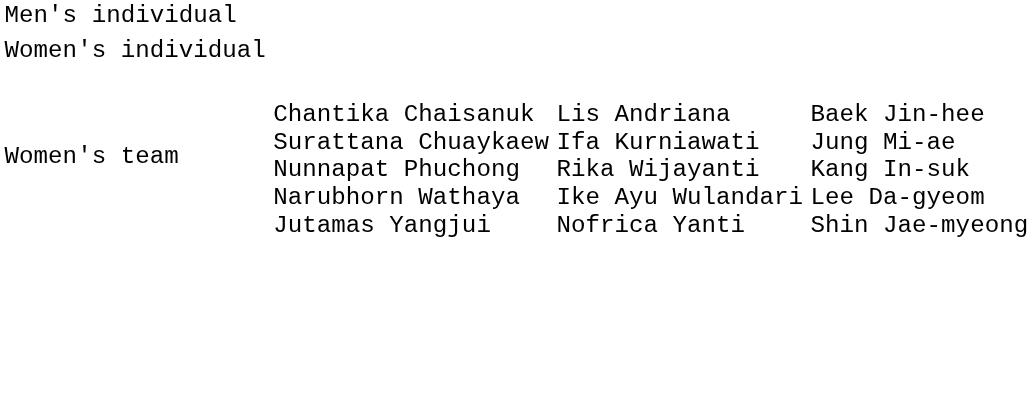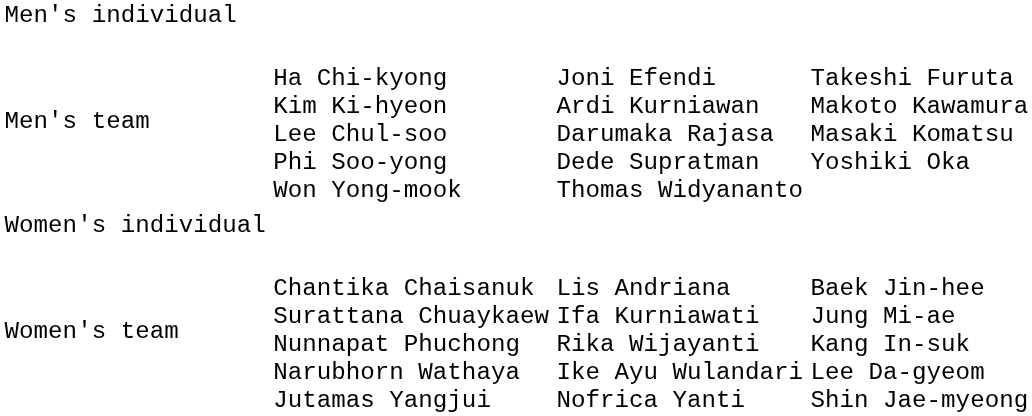+ row: Men's team | Ha Chi-kyong Kim Ki-hyeon Lee Chul-soo Phi Soo-yong Won Yong-mook | Joni Efendi Ardi Kurniawan Darumaka Rajasa Dede Supratman Thomas Widyananto | Takeshi Furuta Makoto Kawamura Masaki Komatsu Yoshiki Oka
